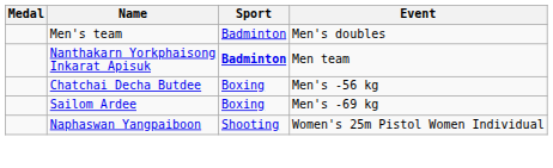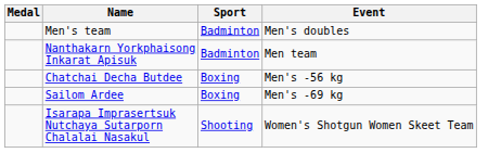Nanthakarn Yorkphaisong Inkarat Apisuk | Sport: bold -> normal
- row: Naphaswan Yangpaiboon | Shooting | Women's 25m Pistol Women Individual
+ row: Isarapa Imprasertsuk Nutchaya Sutarporn Chalalai Nasakul | Shooting | Women's Shotgun Women Skeet Team
